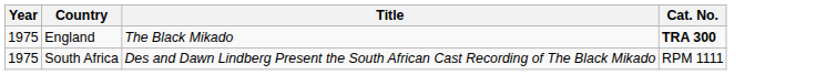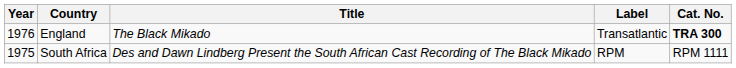+ column: Label | Transatlantic | RPM
England | Year: 1975 -> 1976
